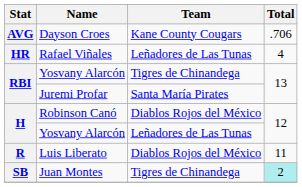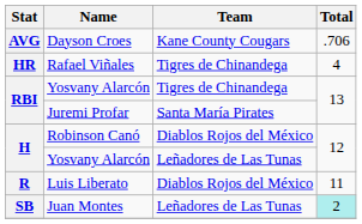Rafael Viñales | Team: Leñadores de Las Tunas -> Tigres de Chinandega
Juan Montes | Team: Tigres de Chinandega -> Leñadores de Las Tunas
